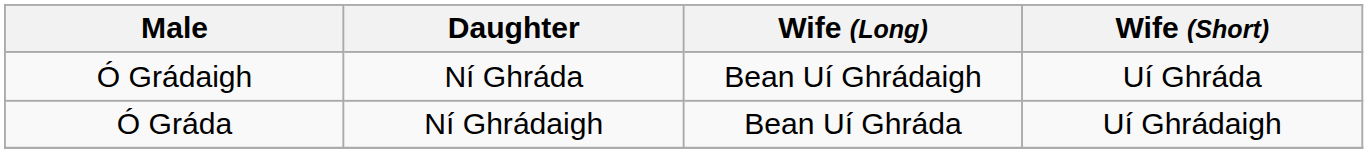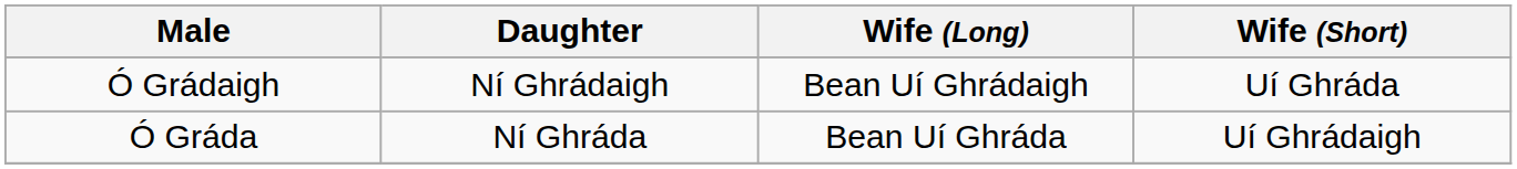Ó Grádaigh | Daughter: Ní Ghráda -> Ní Ghrádaigh
Ó Gráda | Daughter: Ní Ghrádaigh -> Ní Ghráda
